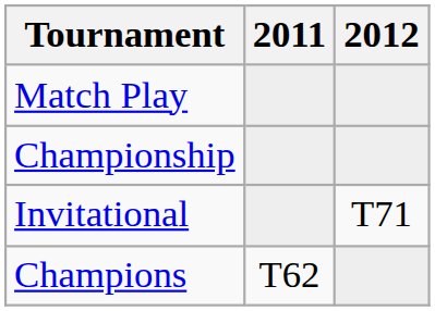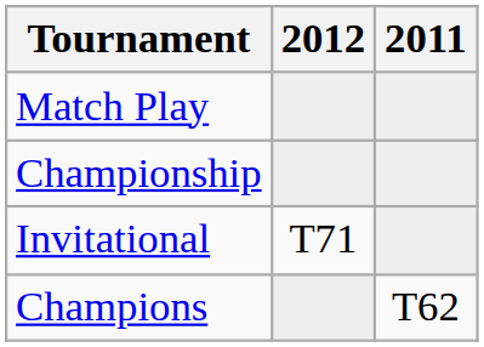columns swapped: 2011 <-> 2012
